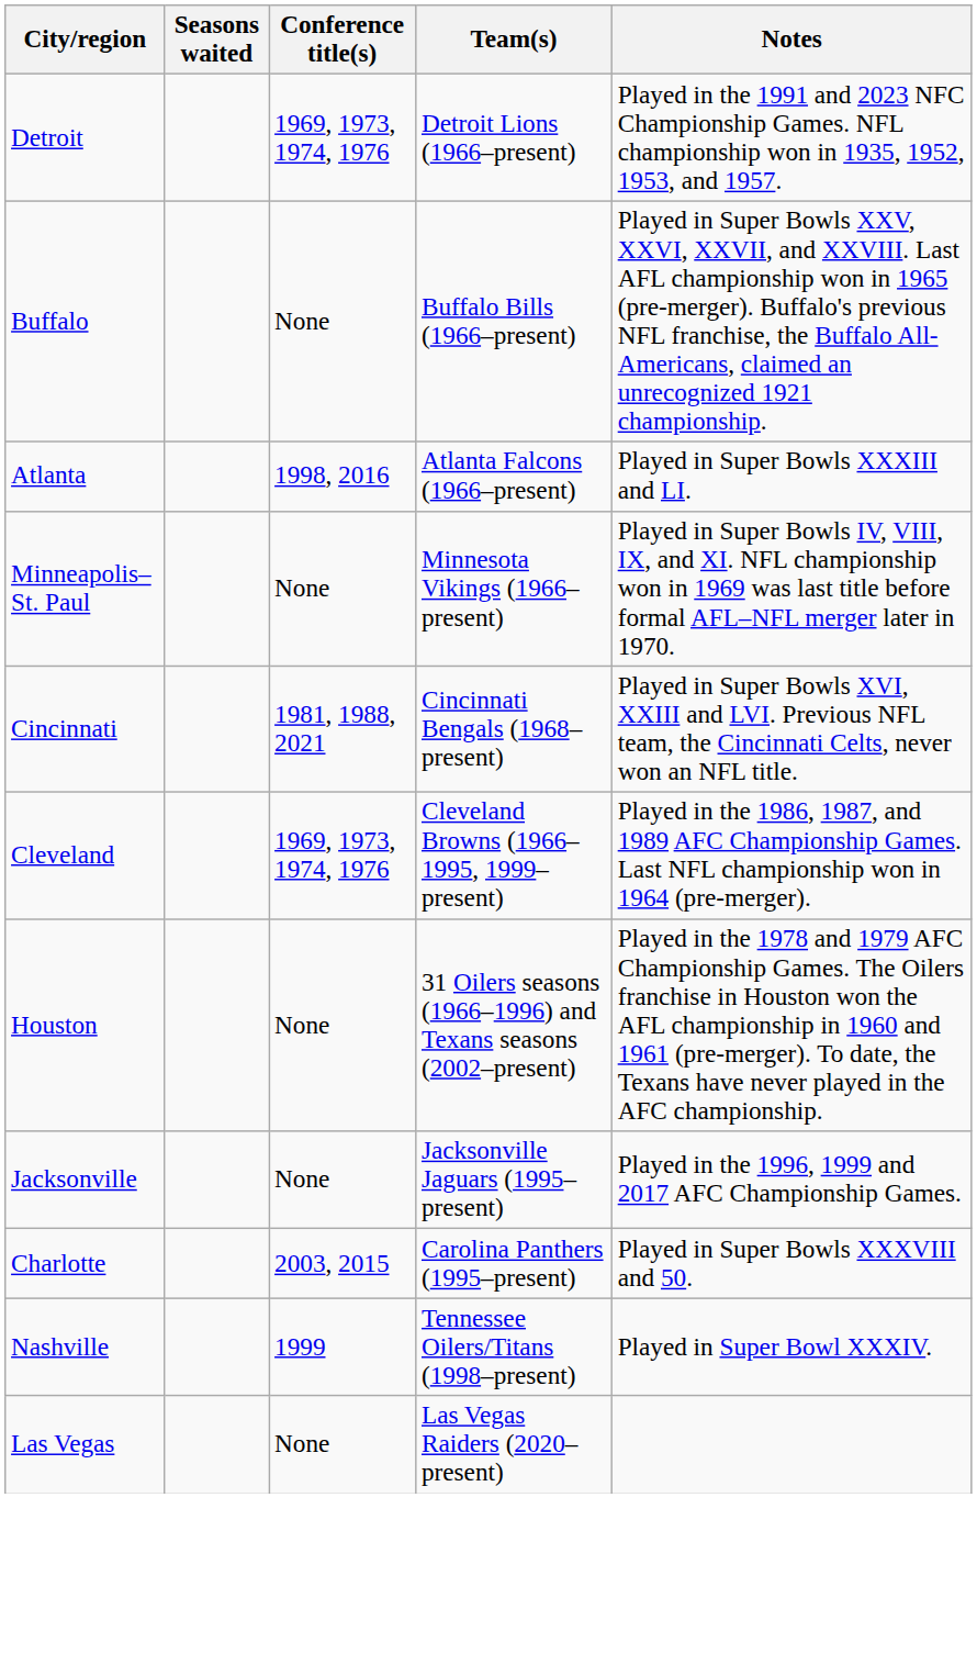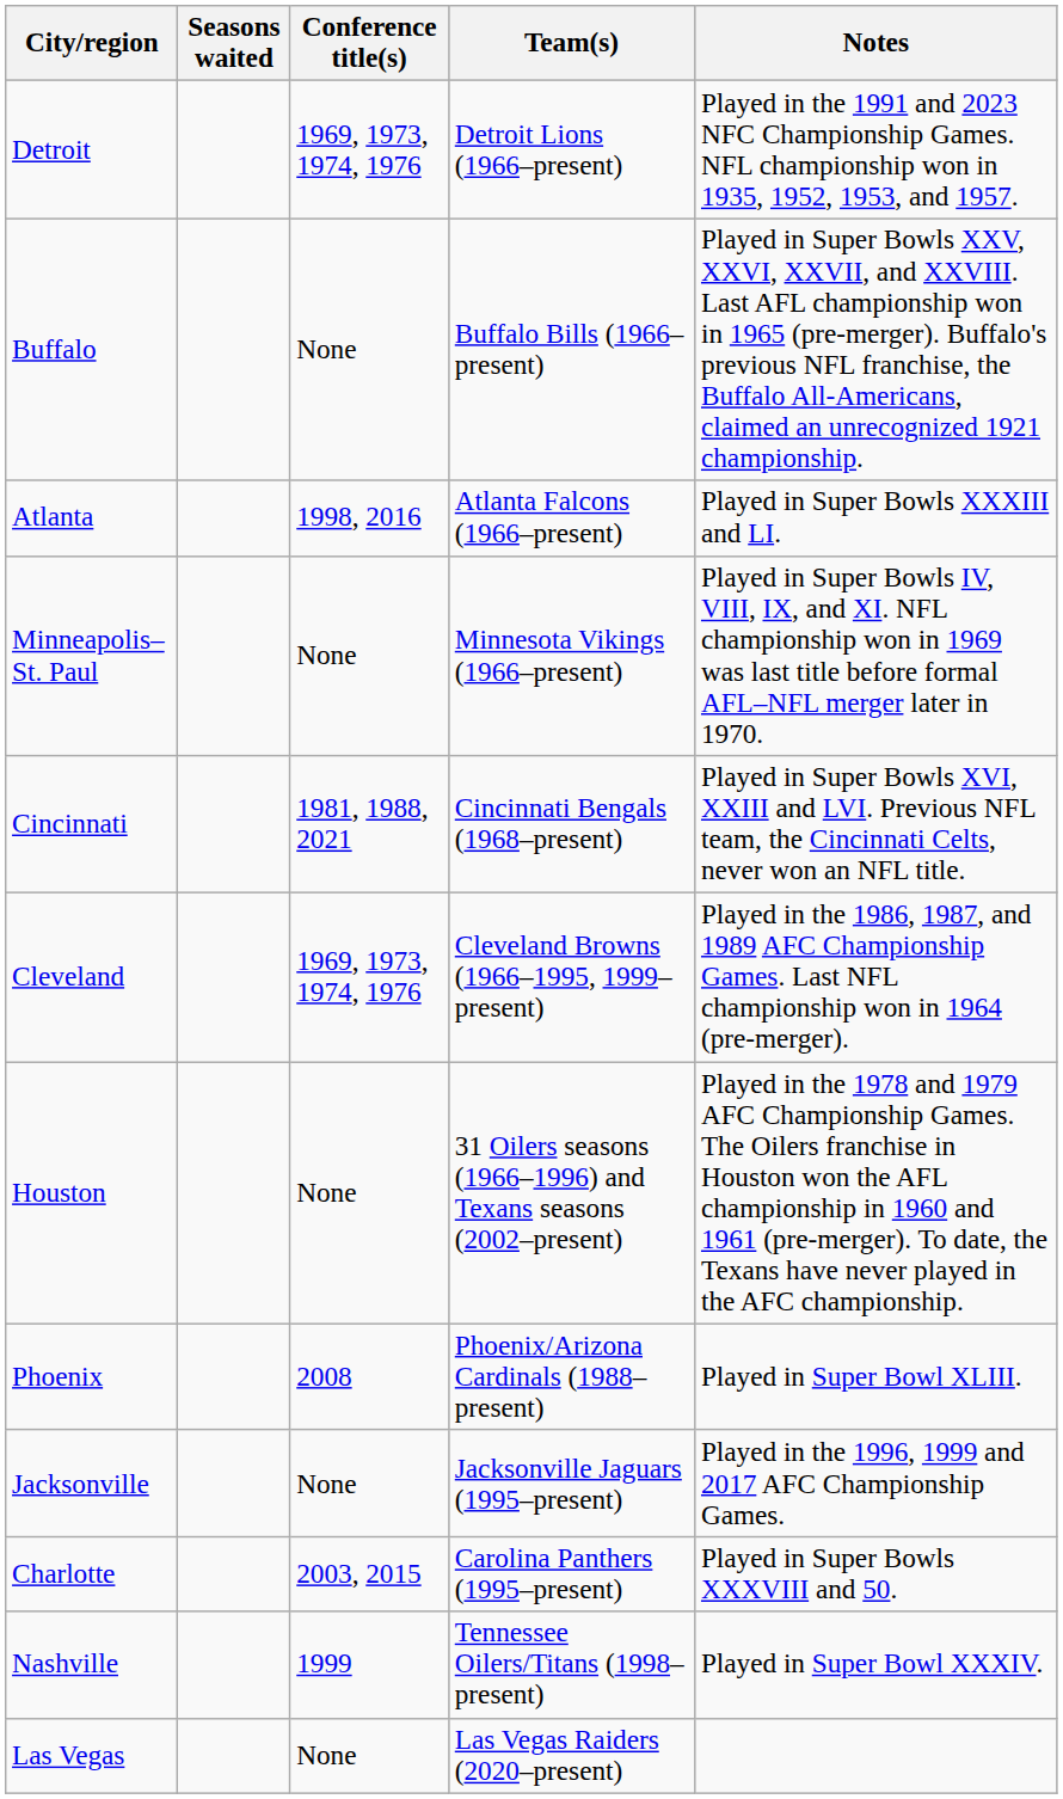+ row: Phoenix | 2008 | Phoenix/Arizona Cardinals (1988–present) | Played in Super Bowl XLIII.
